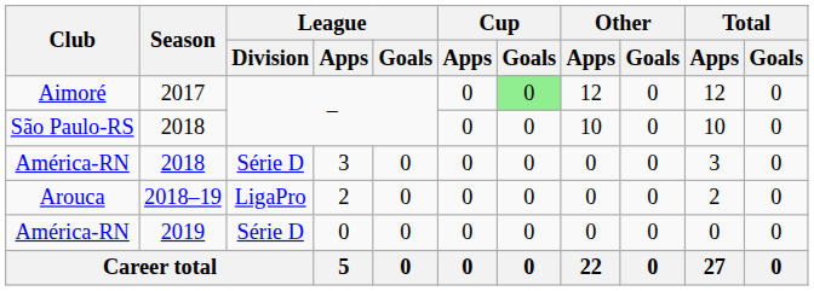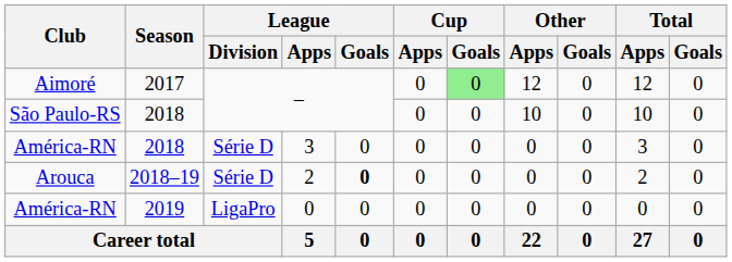Arouca | League / Division: LigaPro -> Série D
Arouca | League / Goals: normal -> bold
América-RN / 2019 | League / Division: Série D -> LigaPro
